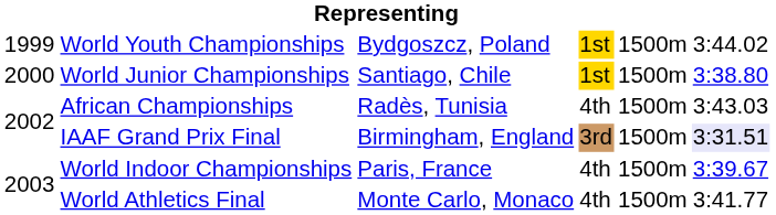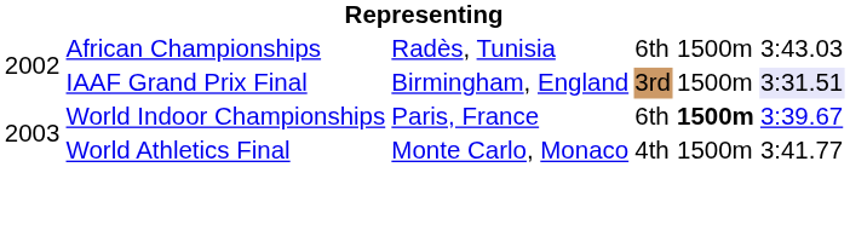- row: 1999 | World Youth Championships | Bydgoszcz, Poland | 1st | 1500m | 3:44.02
- row: 2000 | World Junior Championships | Santiago, Chile | 1st | 1500m | 3:38.80
African Championships | column 4: 4th -> 6th
World Indoor Championships | column 4: 4th -> 6th
World Indoor Championships | column 5: normal -> bold
